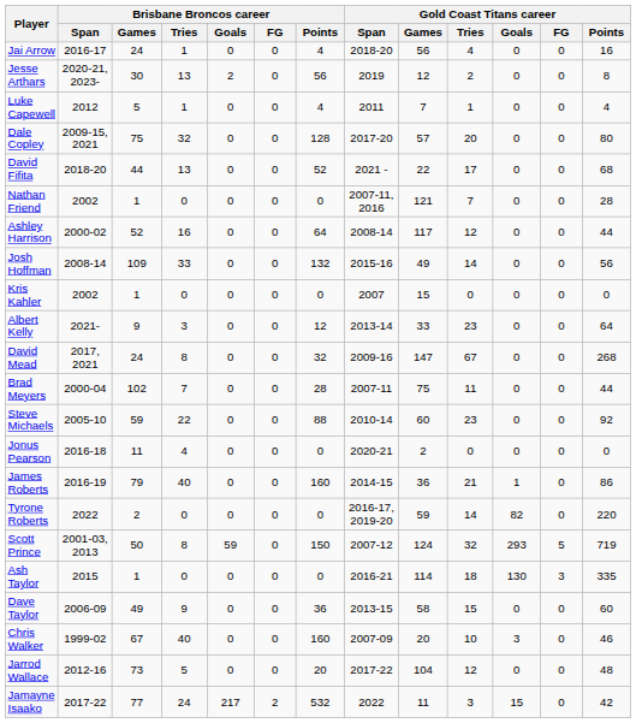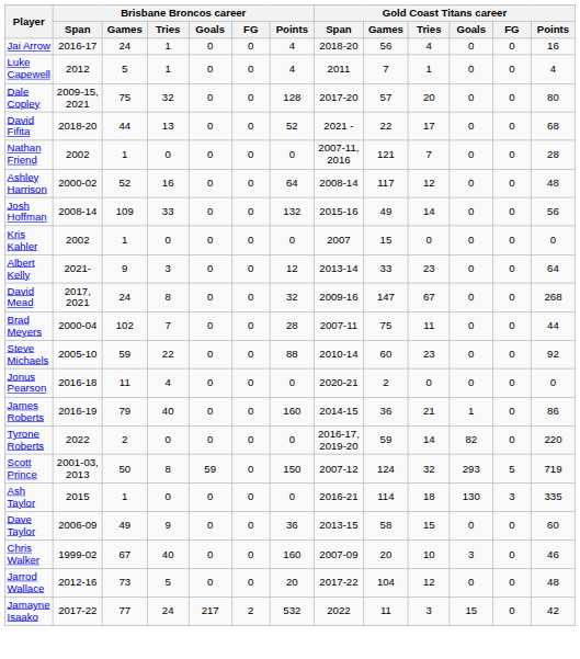- row: Jesse Arthars | 2020-21, 2023- | 30 | 13 | 2 | 0 | 56 | 2019 | 12 | 2 | 0 | 0 | 8
Ashley Harrison | Gold Coast Titans career / Points: 44 -> 48
